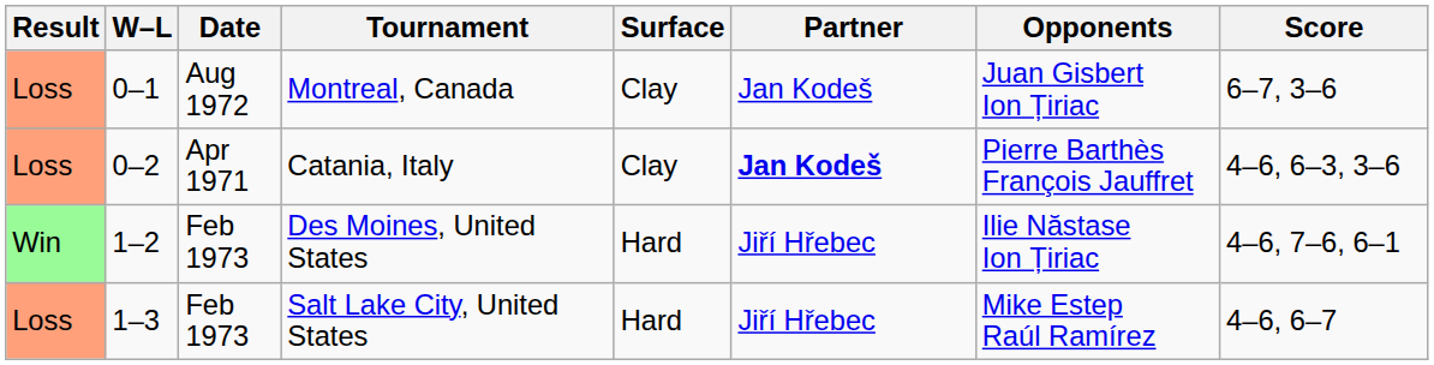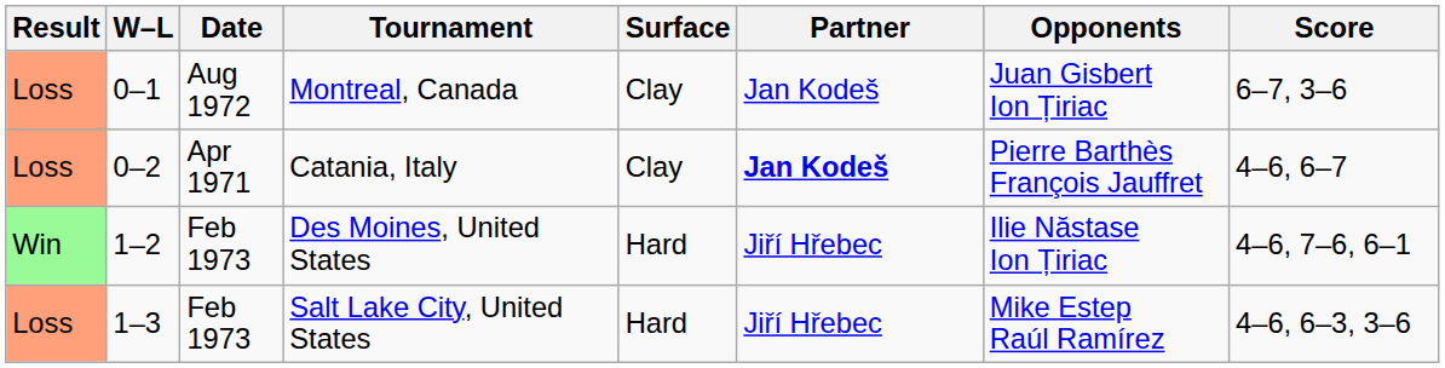Catania, Italy | Score: 4–6, 6–3, 3–6 -> 4–6, 6–7
Salt Lake City, United States | Score: 4–6, 6–7 -> 4–6, 6–3, 3–6
